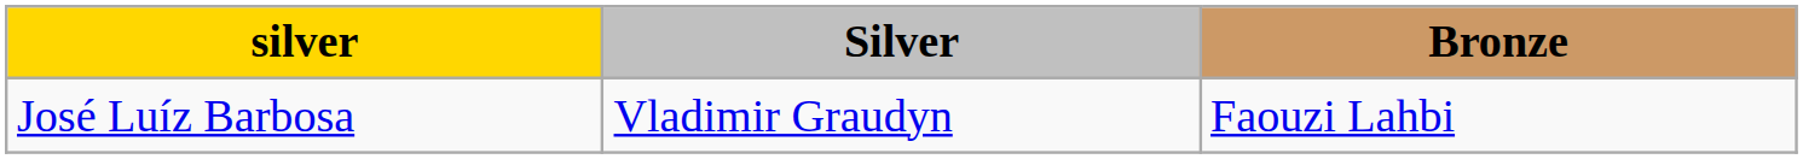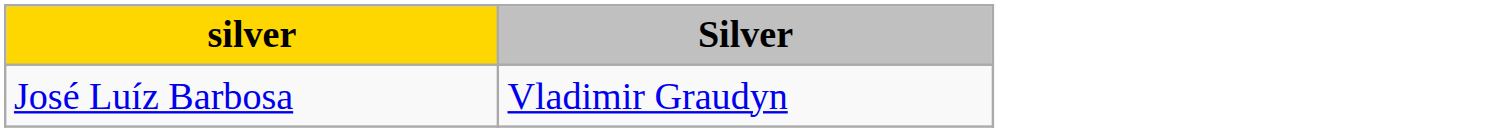- column: Bronze | Faouzi Lahbi
